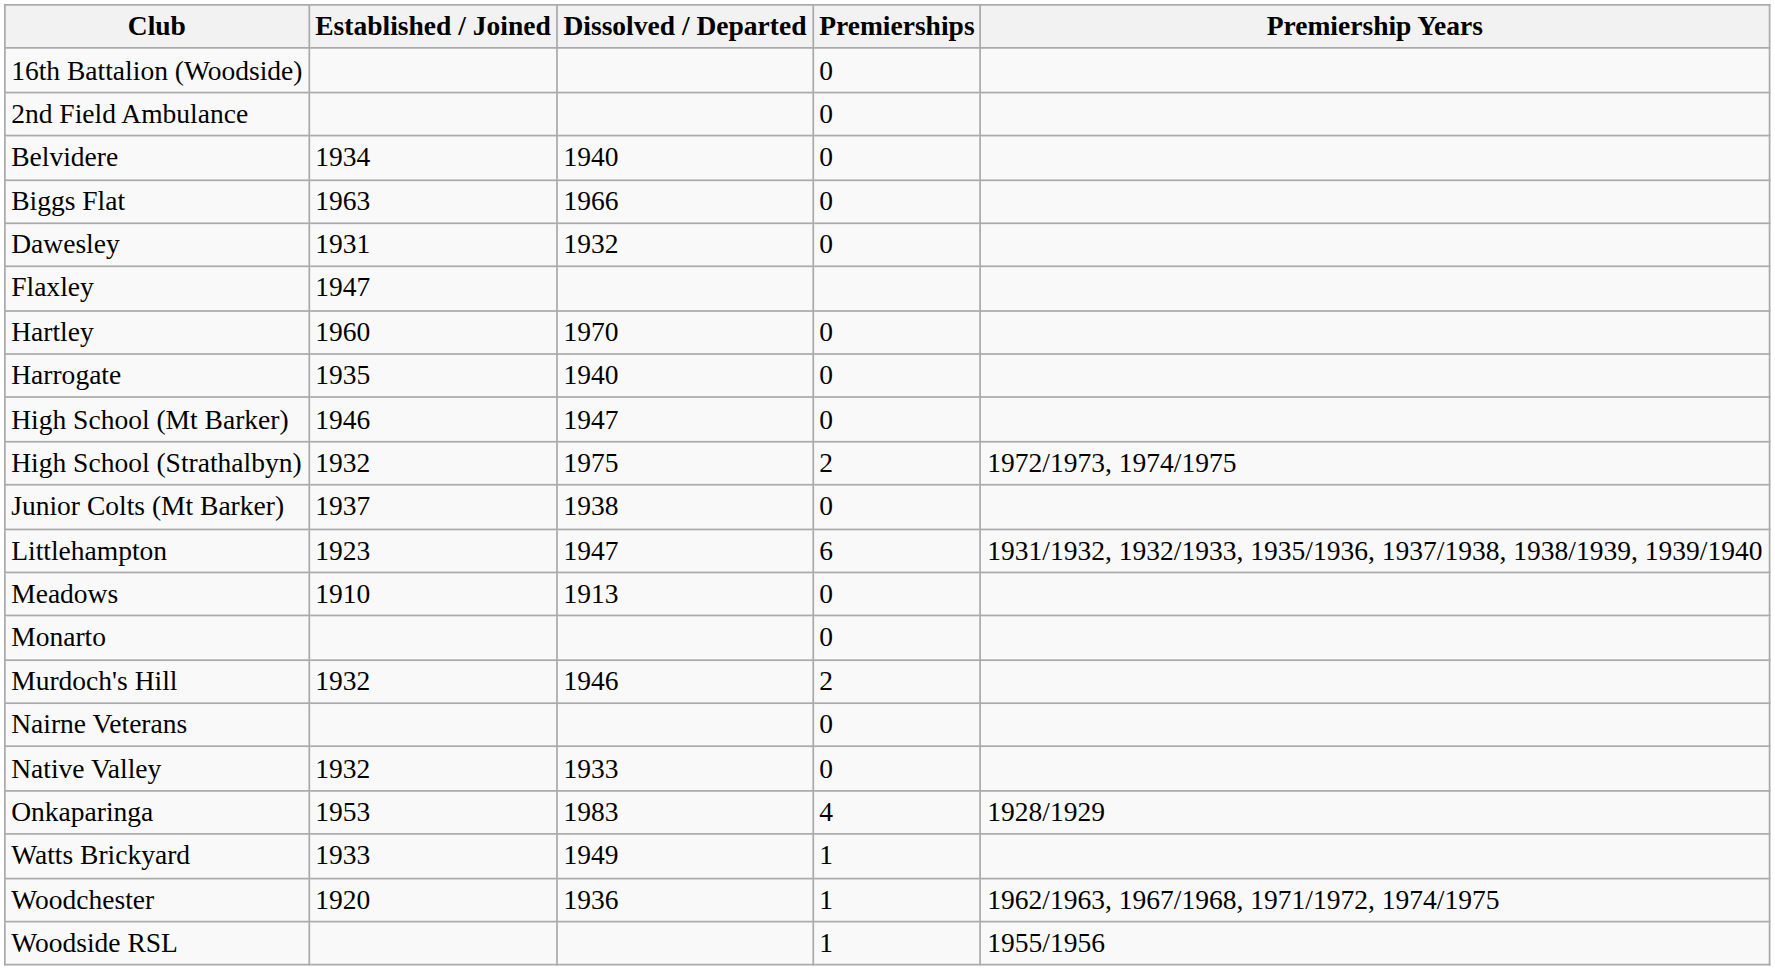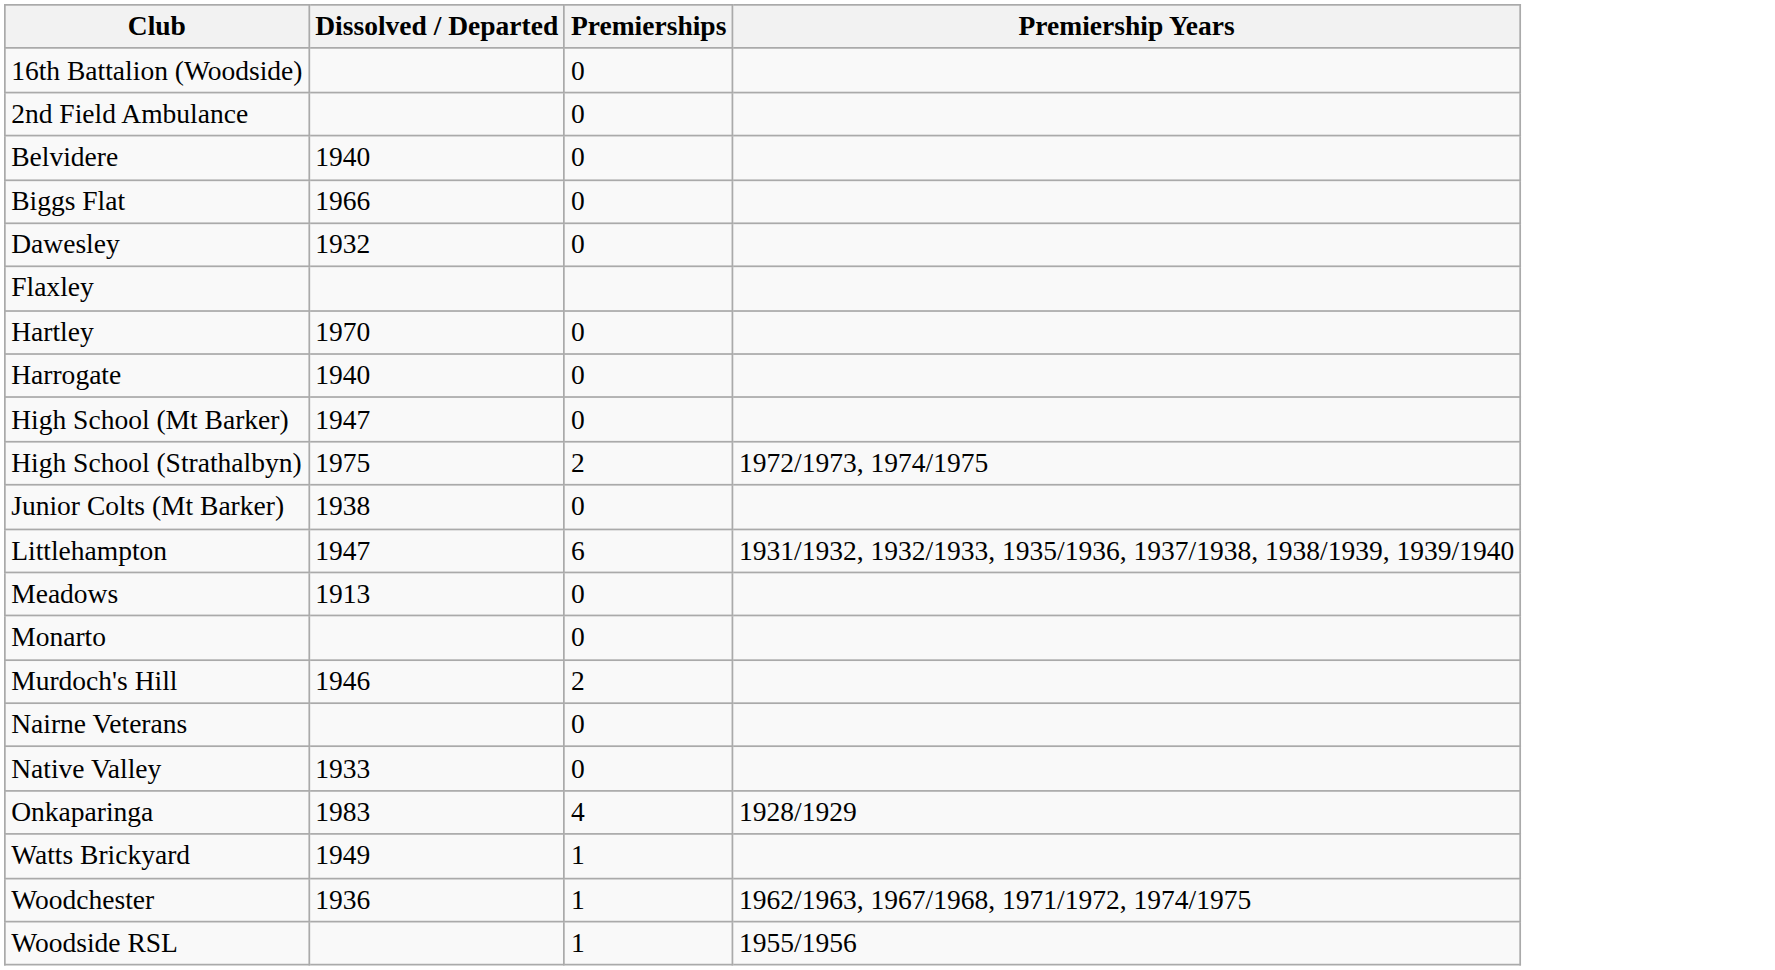- column: Established / Joined | 1934 | 1963 | 1931 | 1947 | 1960 | 1935 | 1946 | 1932 | 1937 | 1923 | 1910 | 1932 | 1932 | 1953 | 1933 | 1920
